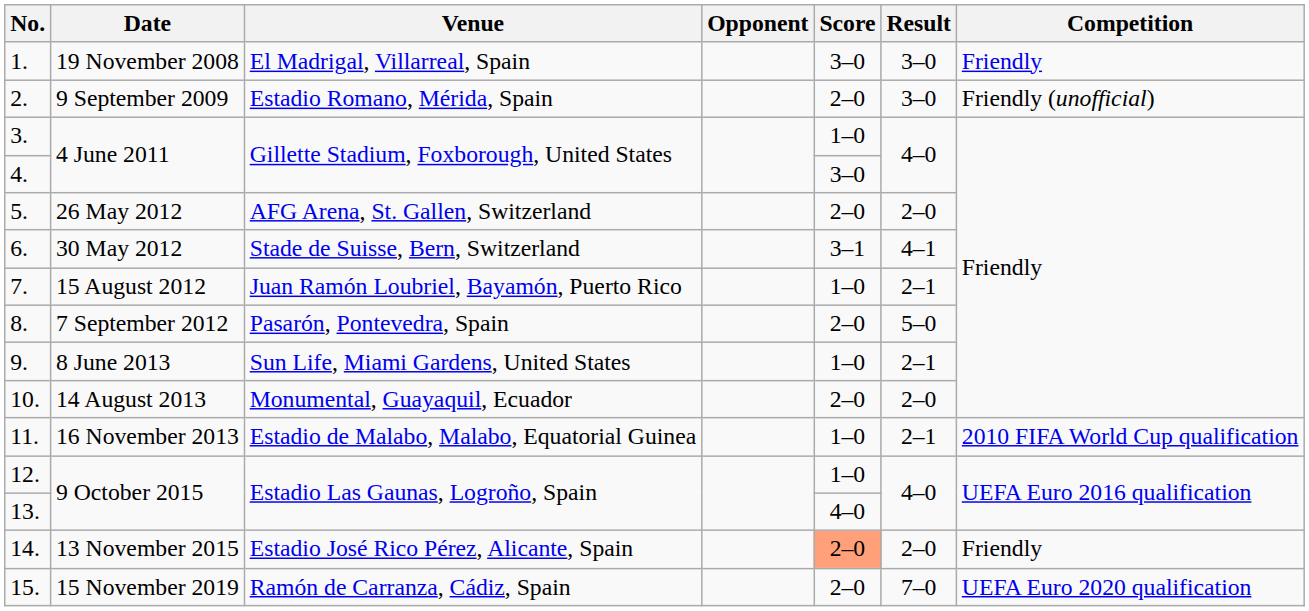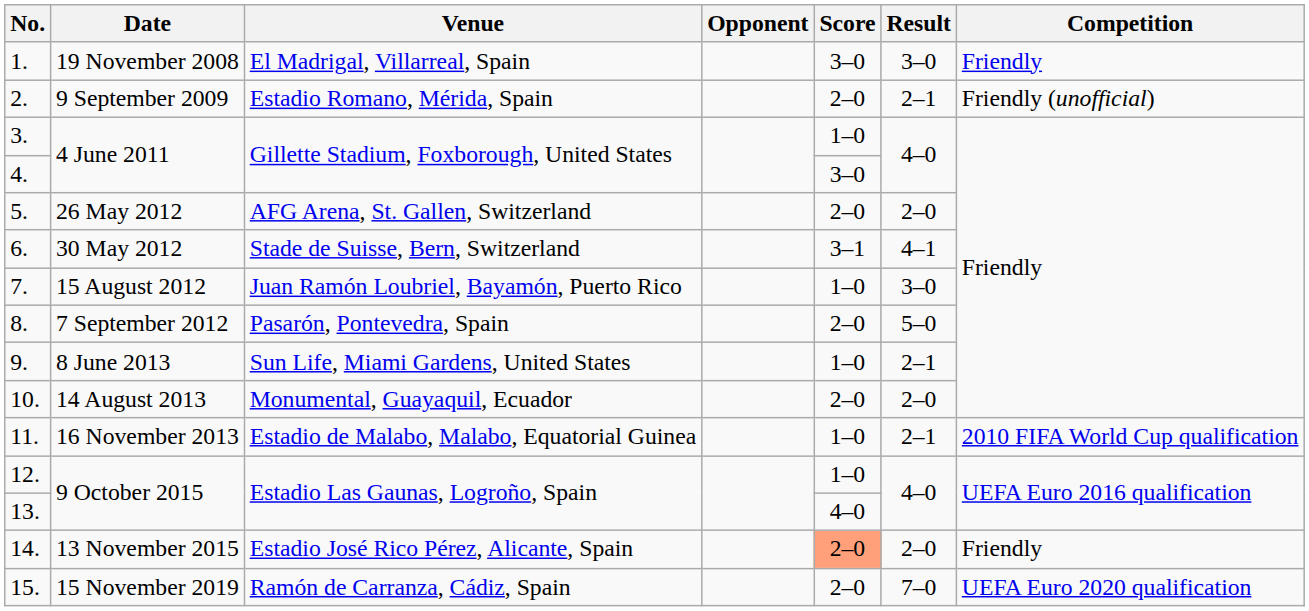2. | Result: 3–0 -> 2–1
7. | Result: 2–1 -> 3–0
